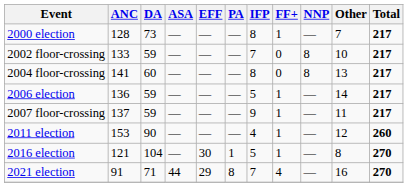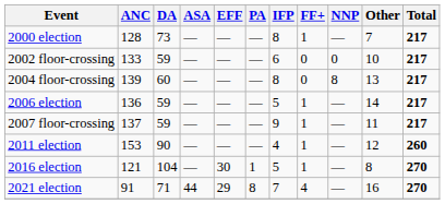2002 floor-crossing | IFP: 7 -> 6
2002 floor-crossing | NNP: 8 -> 0
2004 floor-crossing | ANC: 141 -> 139
